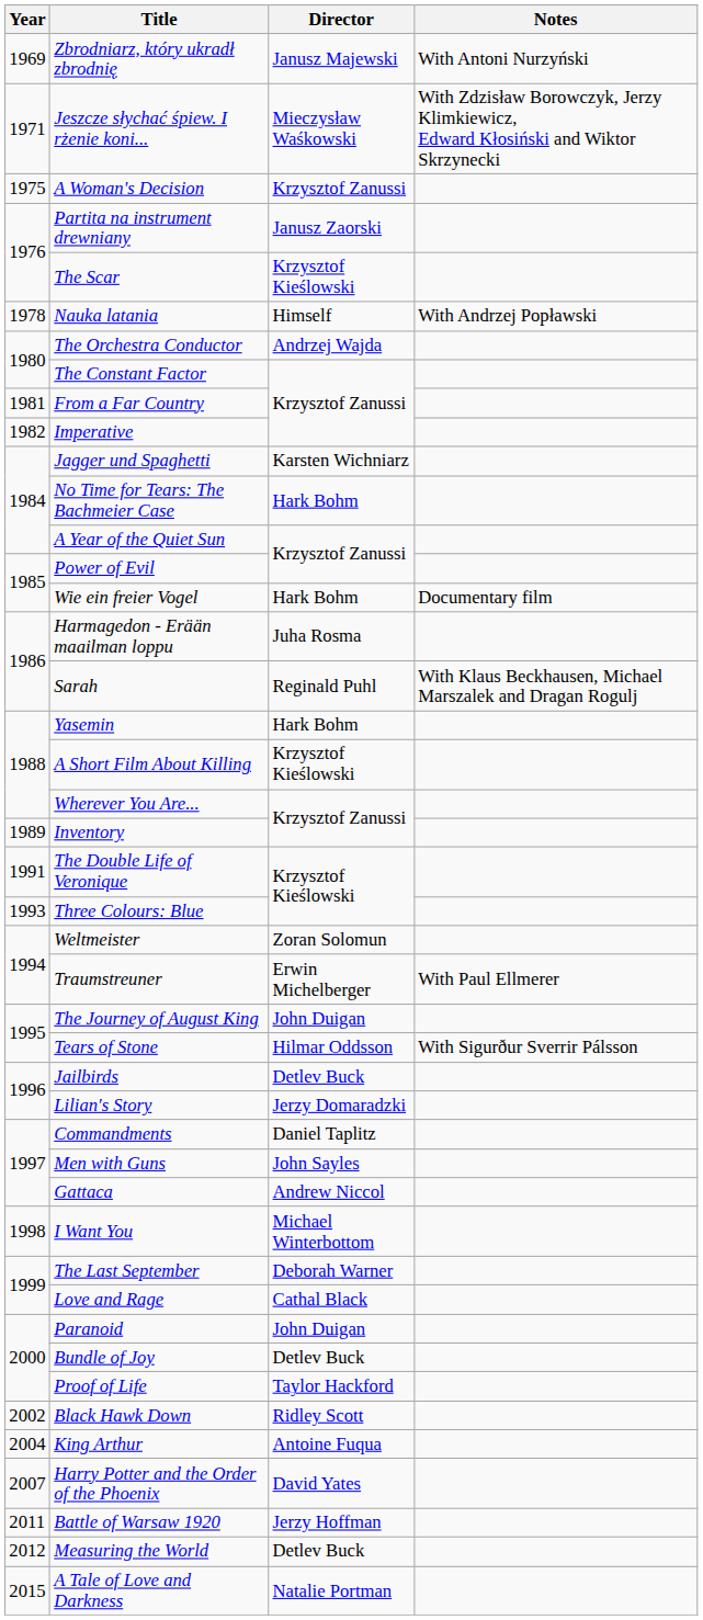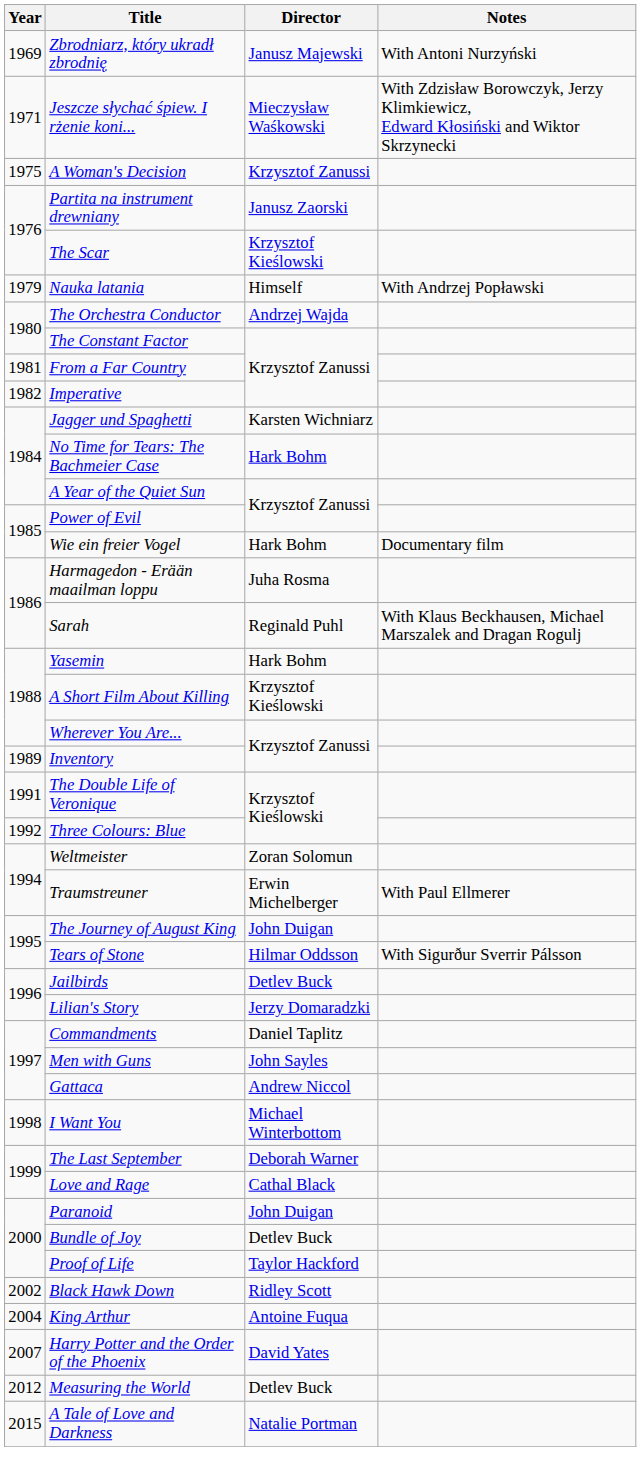Nauka latania | Year: 1978 -> 1979
Three Colours: Blue | Year: 1993 -> 1992
- row: 2011 | Battle of Warsaw 1920 | Jerzy Hoffman
